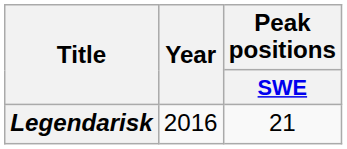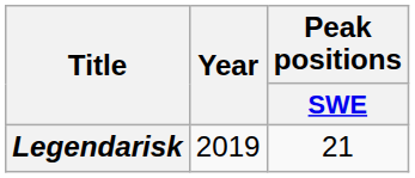Legendarisk | Year: 2016 -> 2019
